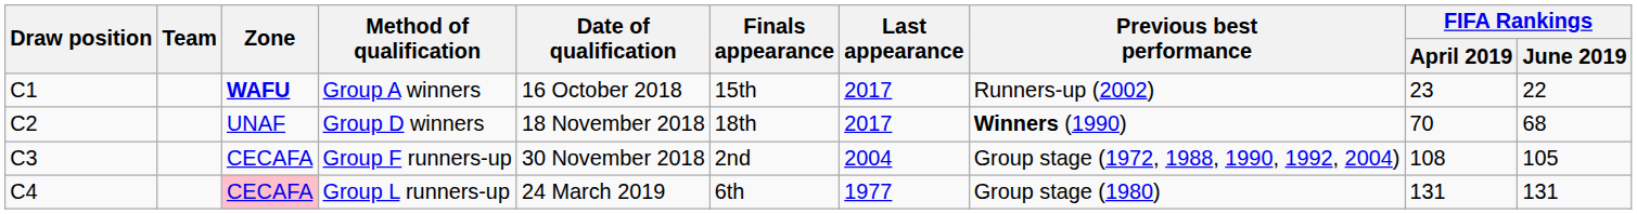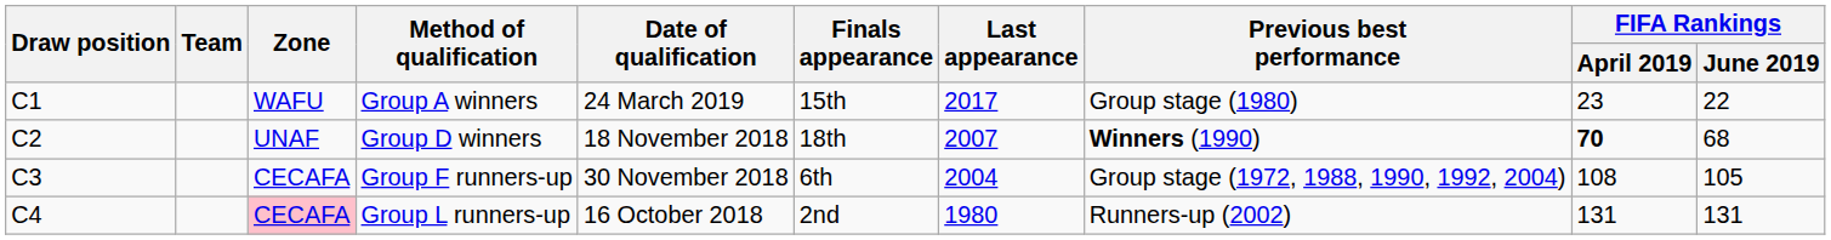Group A winners | Zone: bold -> normal
Group A winners | Date of qualification: 16 October 2018 -> 24 March 2019
Group A winners | Previous best performance: Runners-up (2002) -> Group stage (1980)
Group D winners | Last appearance: 2017 -> 2007
Group D winners | FIFA Rankings / April 2019: normal -> bold
Group F runners-up | Finals appearance: 2nd -> 6th
Group L runners-up | Date of qualification: 24 March 2019 -> 16 October 2018
Group L runners-up | Finals appearance: 6th -> 2nd
Group L runners-up | Last appearance: 1977 -> 1980
Group L runners-up | Previous best performance: Group stage (1980) -> Runners-up (2002)
